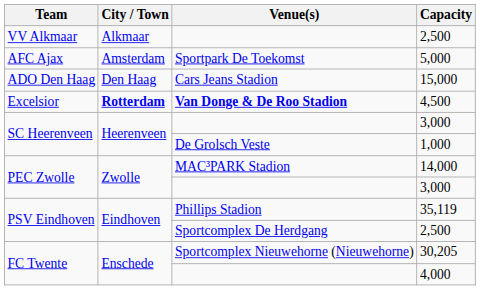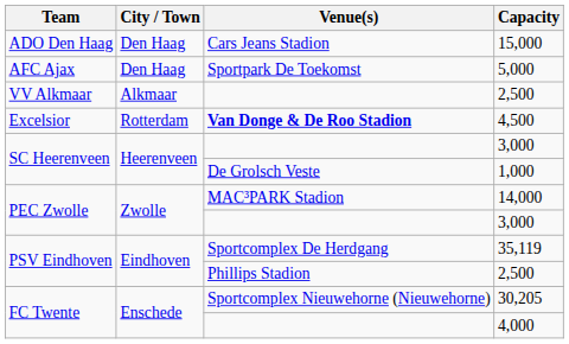rows swapped: 15,000 <-> VV Alkmaar / 2,500
5,000 | City / Town: Amsterdam -> Den Haag
4,500 | City / Town: bold -> normal
35,119 | Venue(s): Phillips Stadion -> Sportcomplex De Herdgang
PSV Eindhoven / 2,500 | Venue(s): Sportcomplex De Herdgang -> Phillips Stadion
